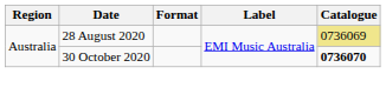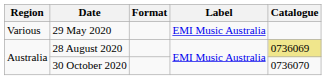+ row: Various | 29 May 2020 | EMI Music Australia
30 October 2020 | Catalogue: bold -> normal
